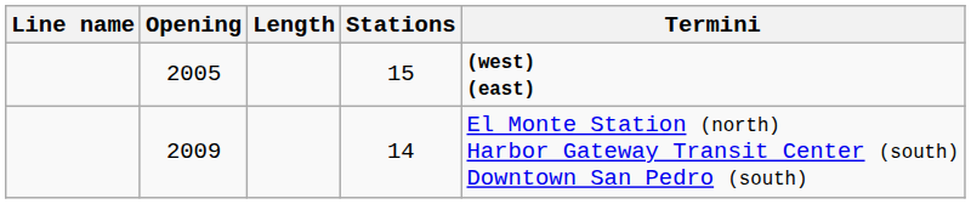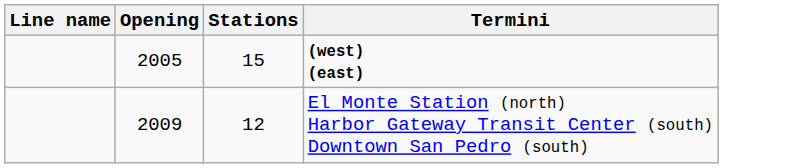- column: Length
2009 | Stations: 14 -> 12
